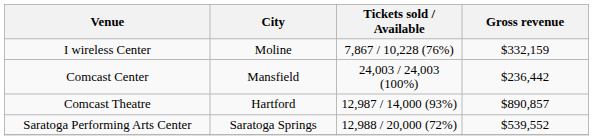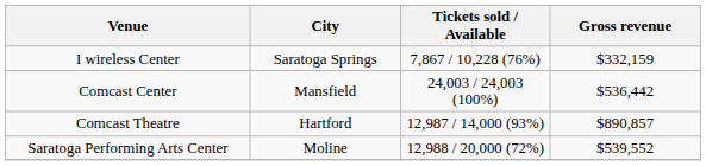I wireless Center | City: Moline -> Saratoga Springs
Comcast Center | Gross revenue: $236,442 -> $536,442
Saratoga Performing Arts Center | City: Saratoga Springs -> Moline
